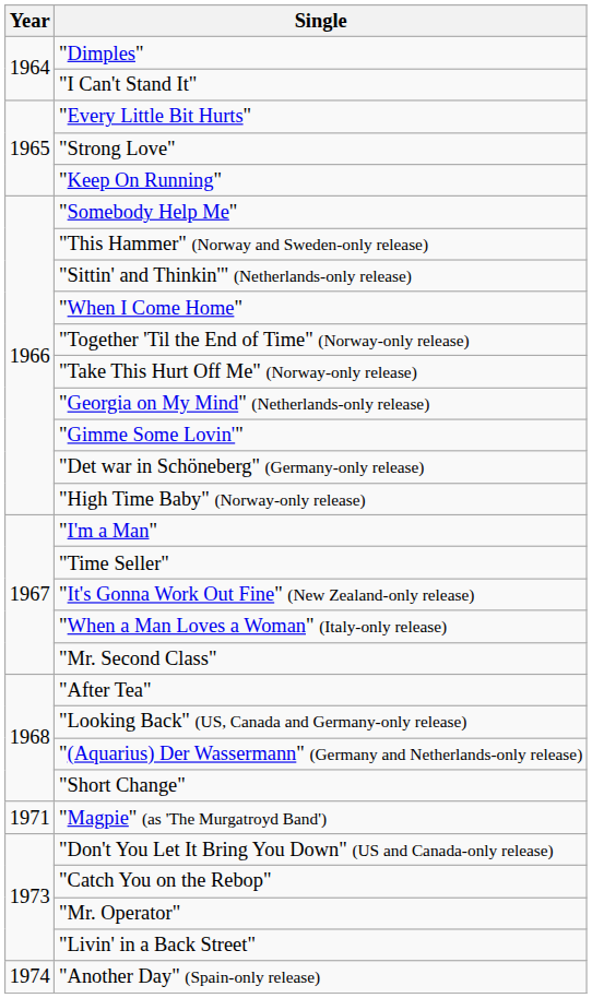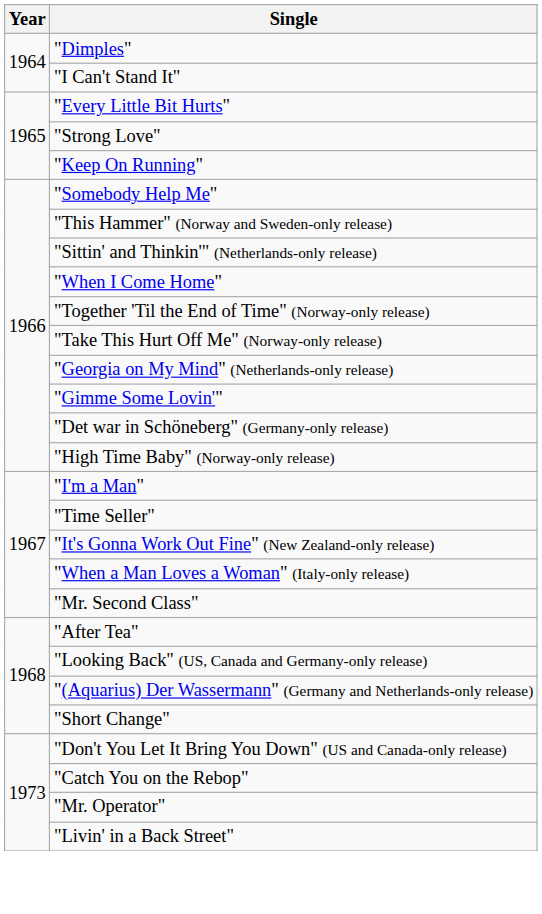- row: 1971 | "Magpie" (as 'The Murgatroyd Band')
- row: 1974 | "Another Day" (Spain-only release)
